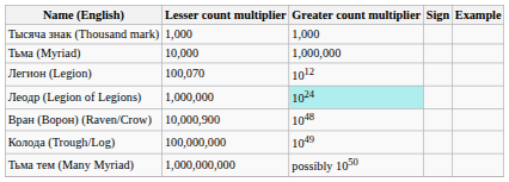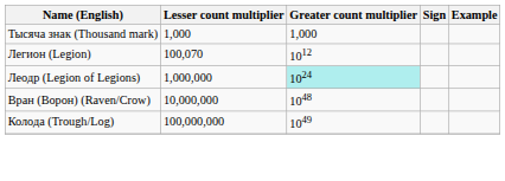- row: Тьма (Myriad) | 10,000 | 1,000,000
Вран (Ворон) (Raven/Crow) | Lesser count multiplier: 10,000,900 -> 10,000,000
- row: Тьма тем (Many Myriad) | 1,000,000,000 | possibly 1050
